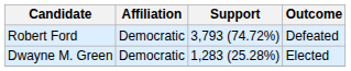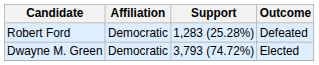Robert Ford | Support: 3,793 (74.72%) -> 1,283 (25.28%)
Dwayne M. Green | Support: 1,283 (25.28%) -> 3,793 (74.72%)
